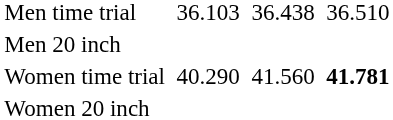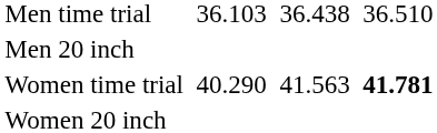Women time trial | column 5: 41.560 -> 41.563
